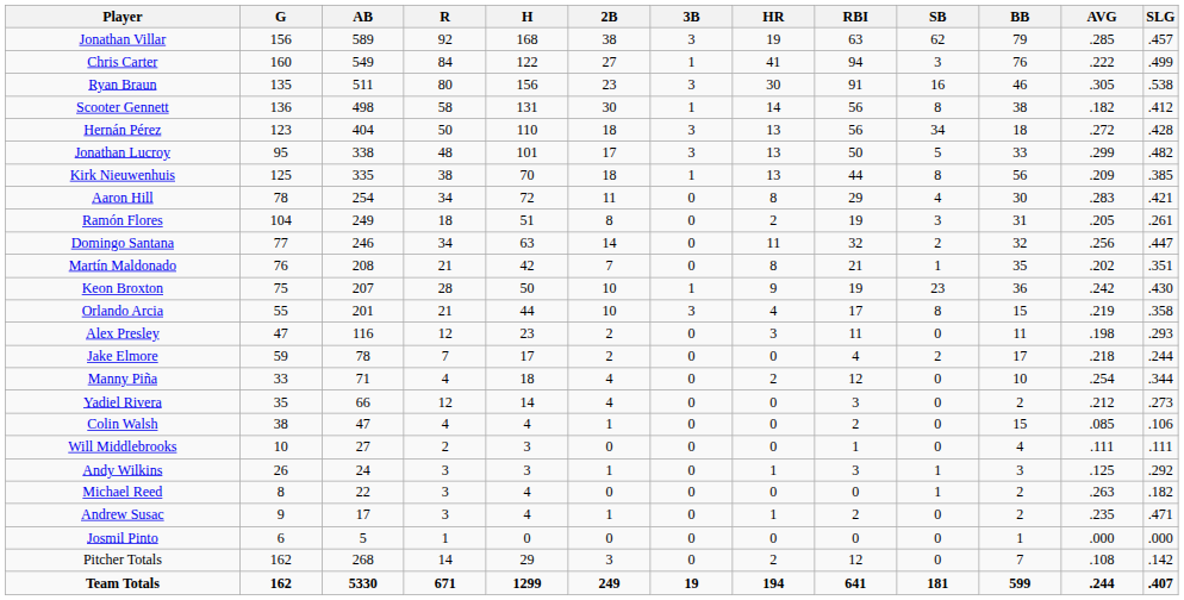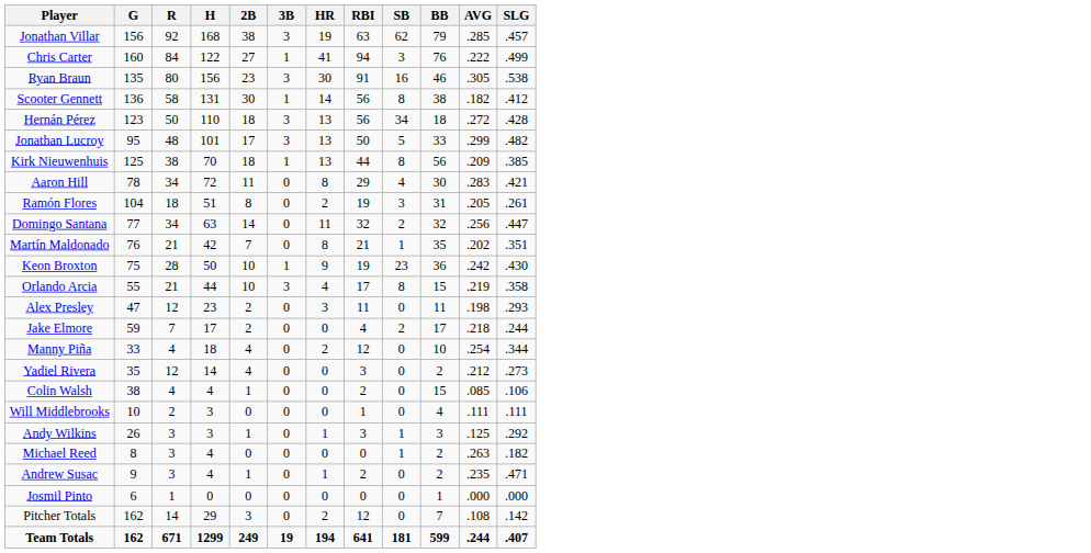- column: AB | 589 | 549 | 511 | 498 | 404 | 338 | 335 | 254 | 249 | 246 | 208 | 207 | 201 | 116 | 78 | 71 | 66 | 47 | 27 | 24 | 22 | 17 | 5 | 268 | 5330
